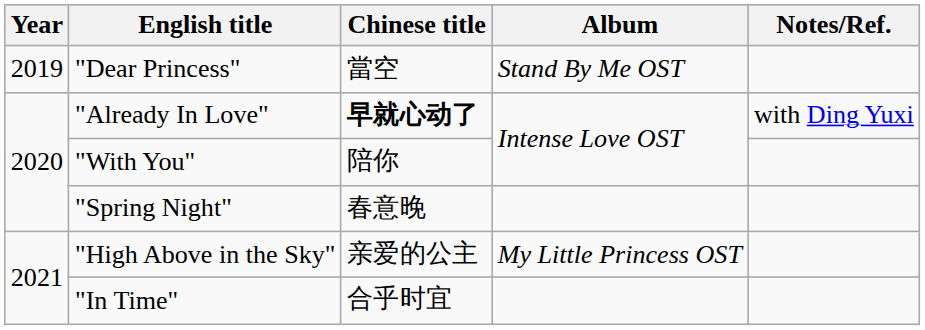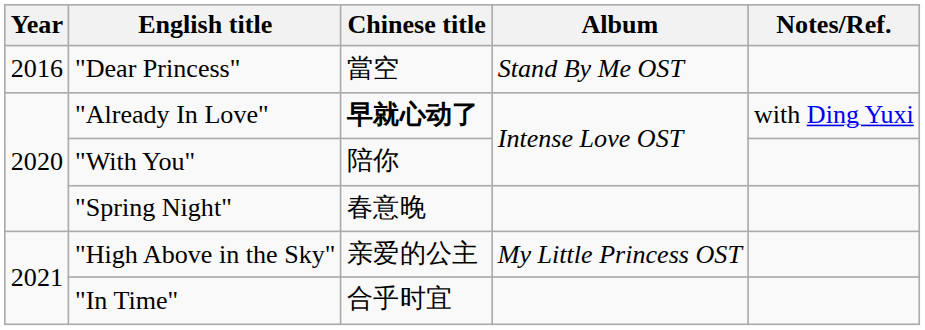"Dear Princess" | Year: 2019 -> 2016
